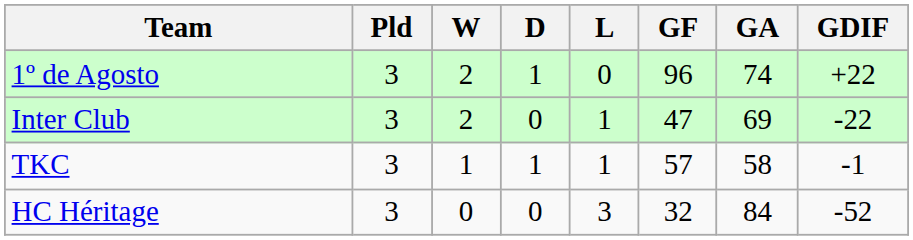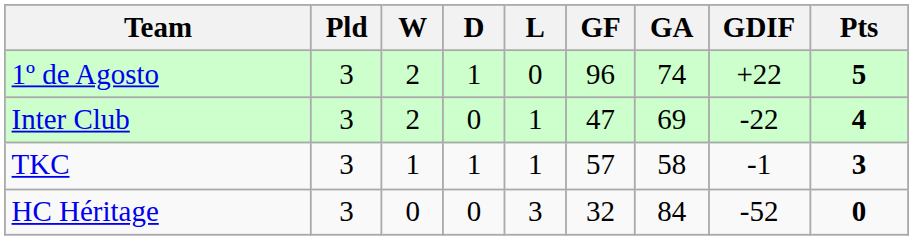+ column: Pts | 5 | 4 | 3 | 0
